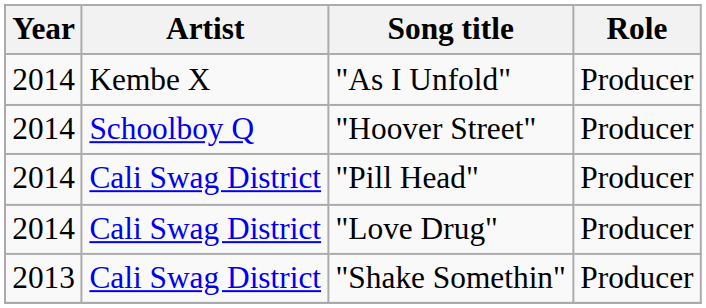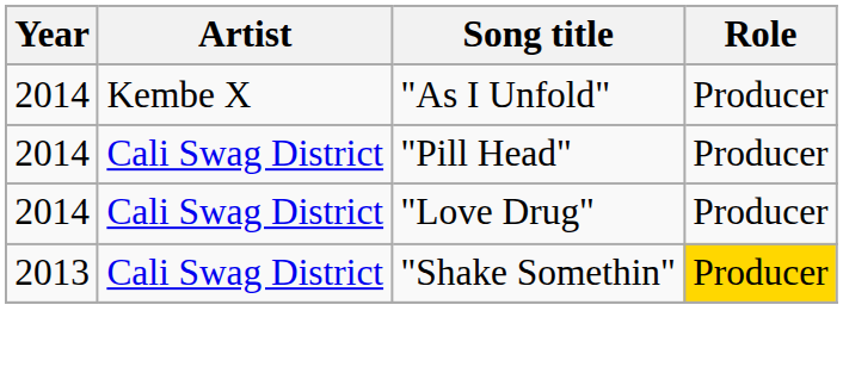- row: 2014 | Schoolboy Q | "Hoover Street" | Producer
"Shake Somethin" | Role: no background -> gold background
